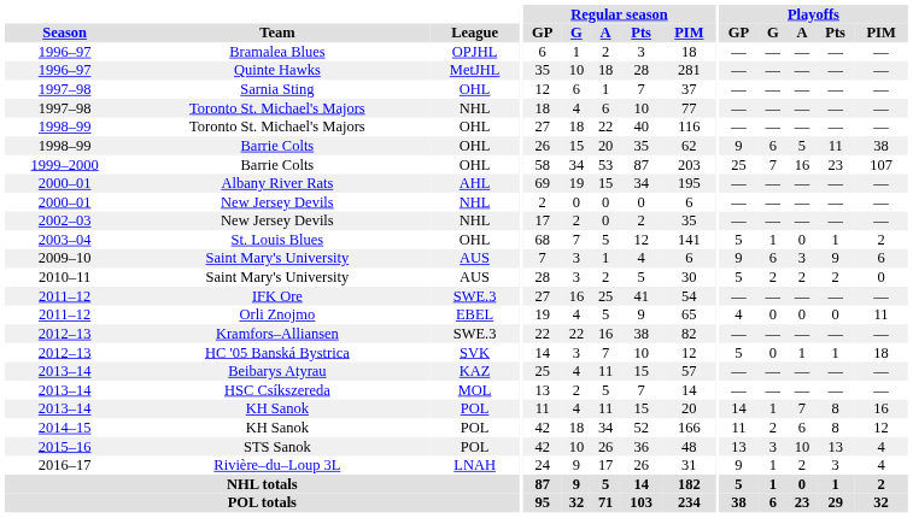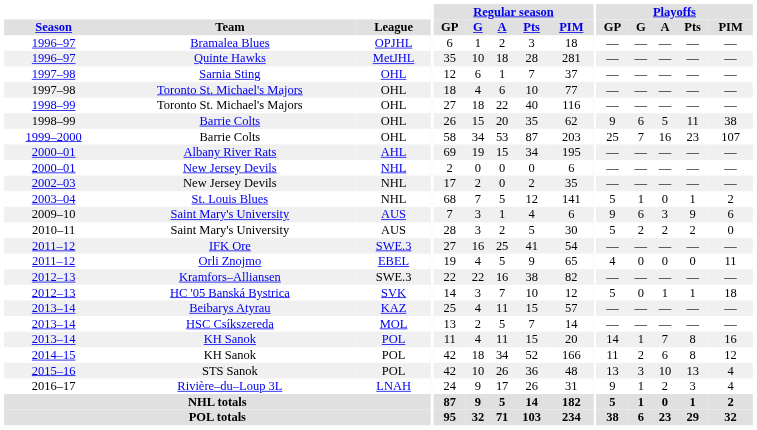1997–98 / Toronto St. Michael's Majors | League: NHL -> OHL
St. Louis Blues | League: OHL -> NHL
